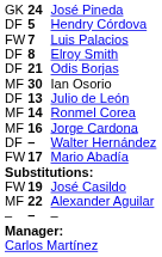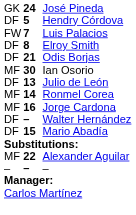Mario Abadía | column 1: FW -> DF
Mario Abadía | column 2: 17 -> 15
- row: FW | 19 | José Casildo
